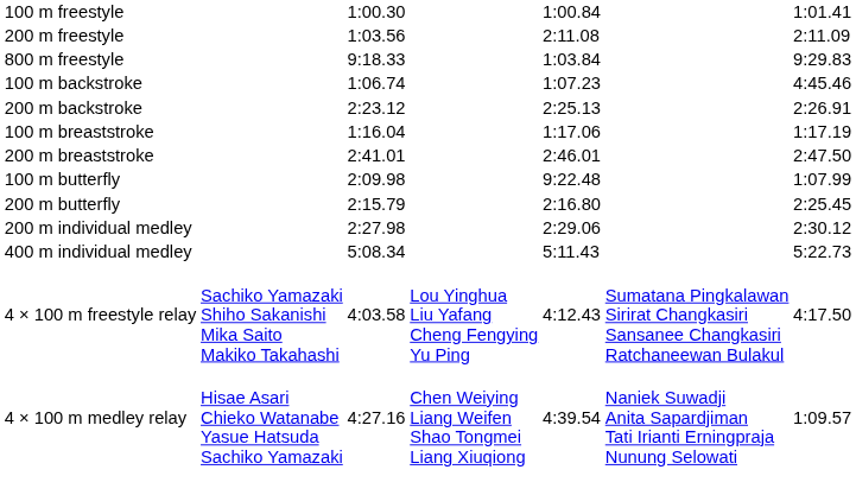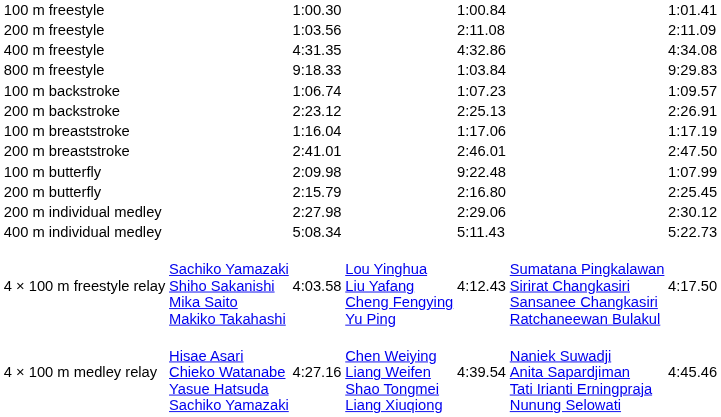+ row: 400 m freestyle | 4:31.35 | 4:32.86 | 4:34.08
100 m backstroke | column 7: 4:45.46 -> 1:09.57
4 × 100 m medley relay | column 7: 1:09.57 -> 4:45.46
